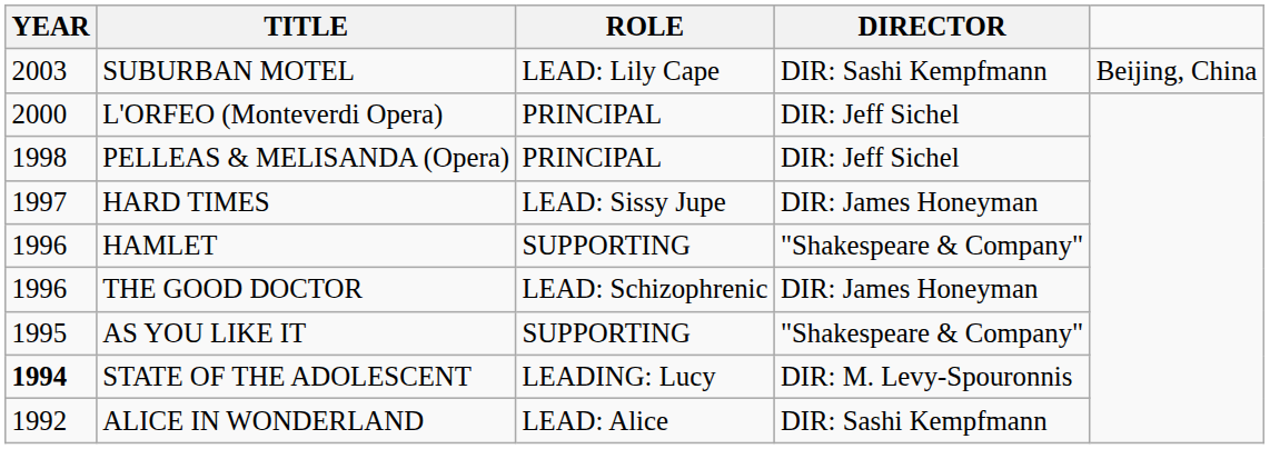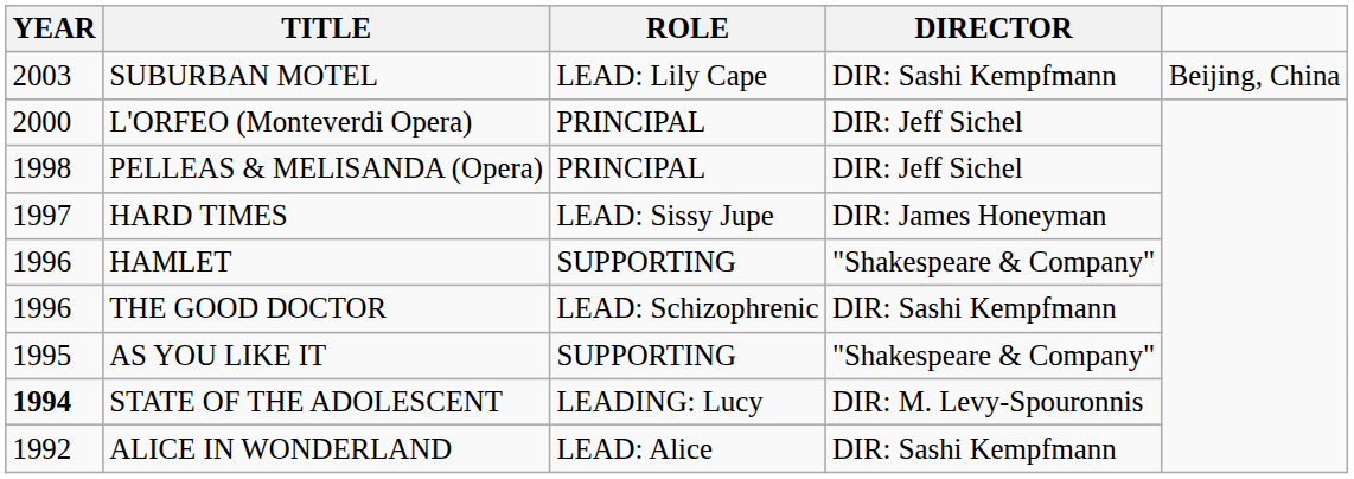THE GOOD DOCTOR | DIRECTOR: DIR: James Honeyman -> DIR: Sashi Kempfmann
